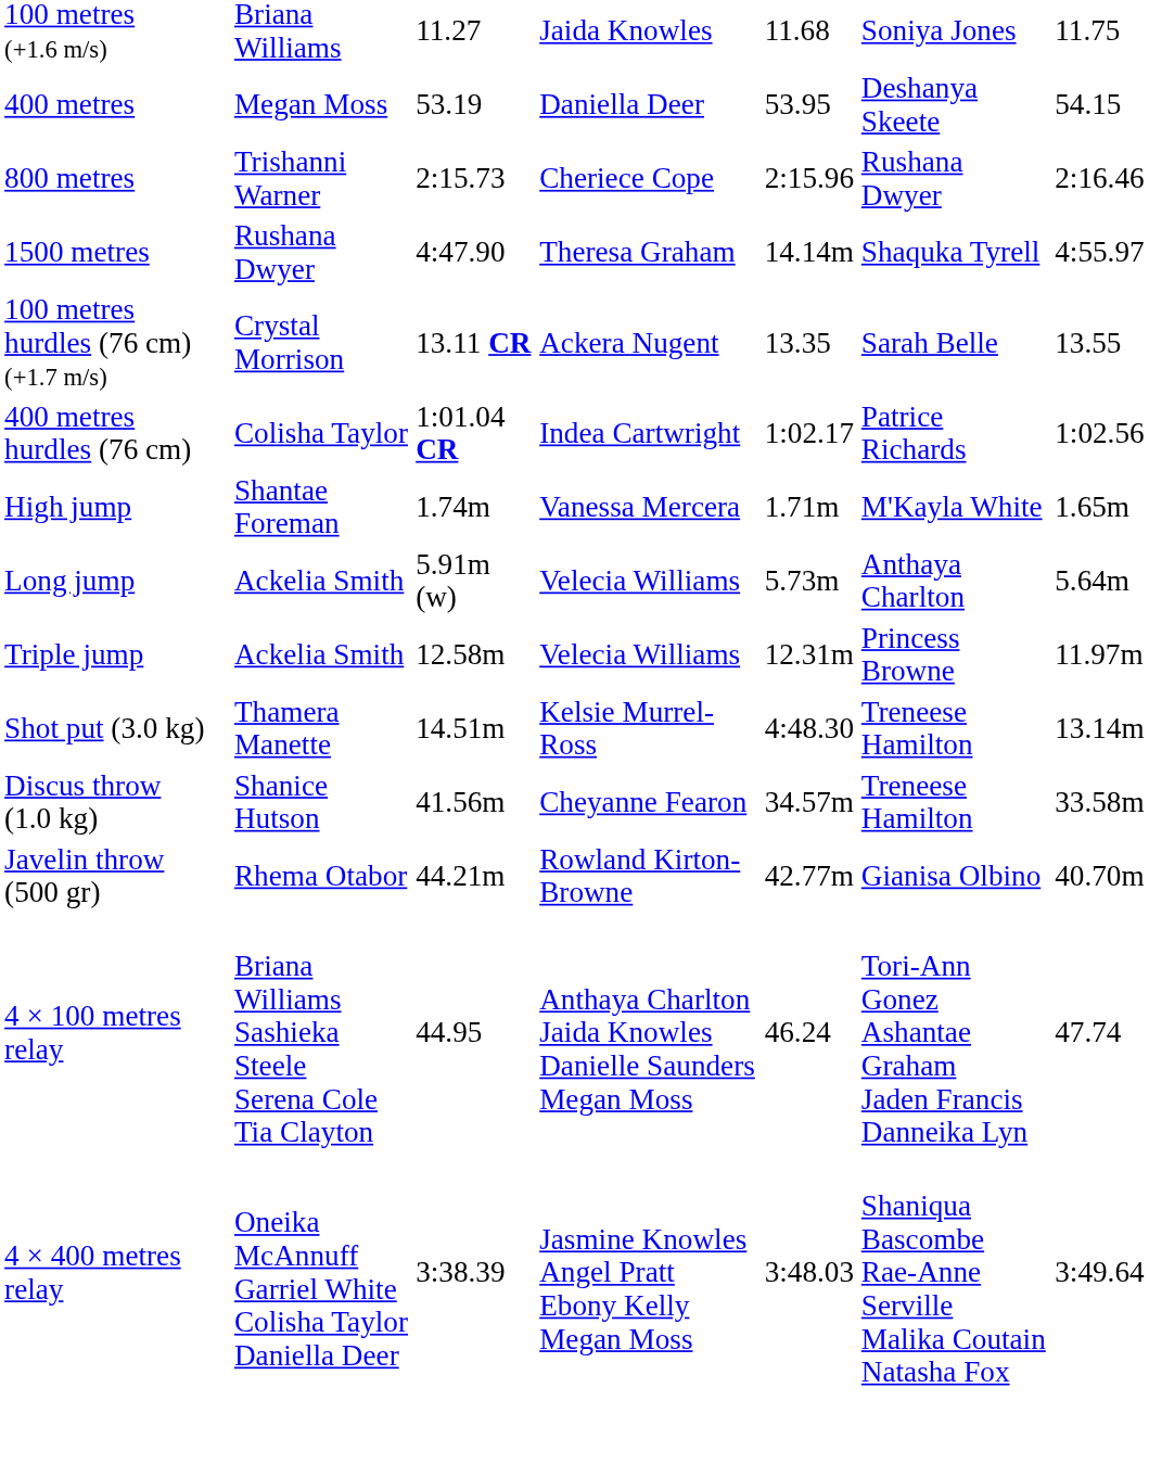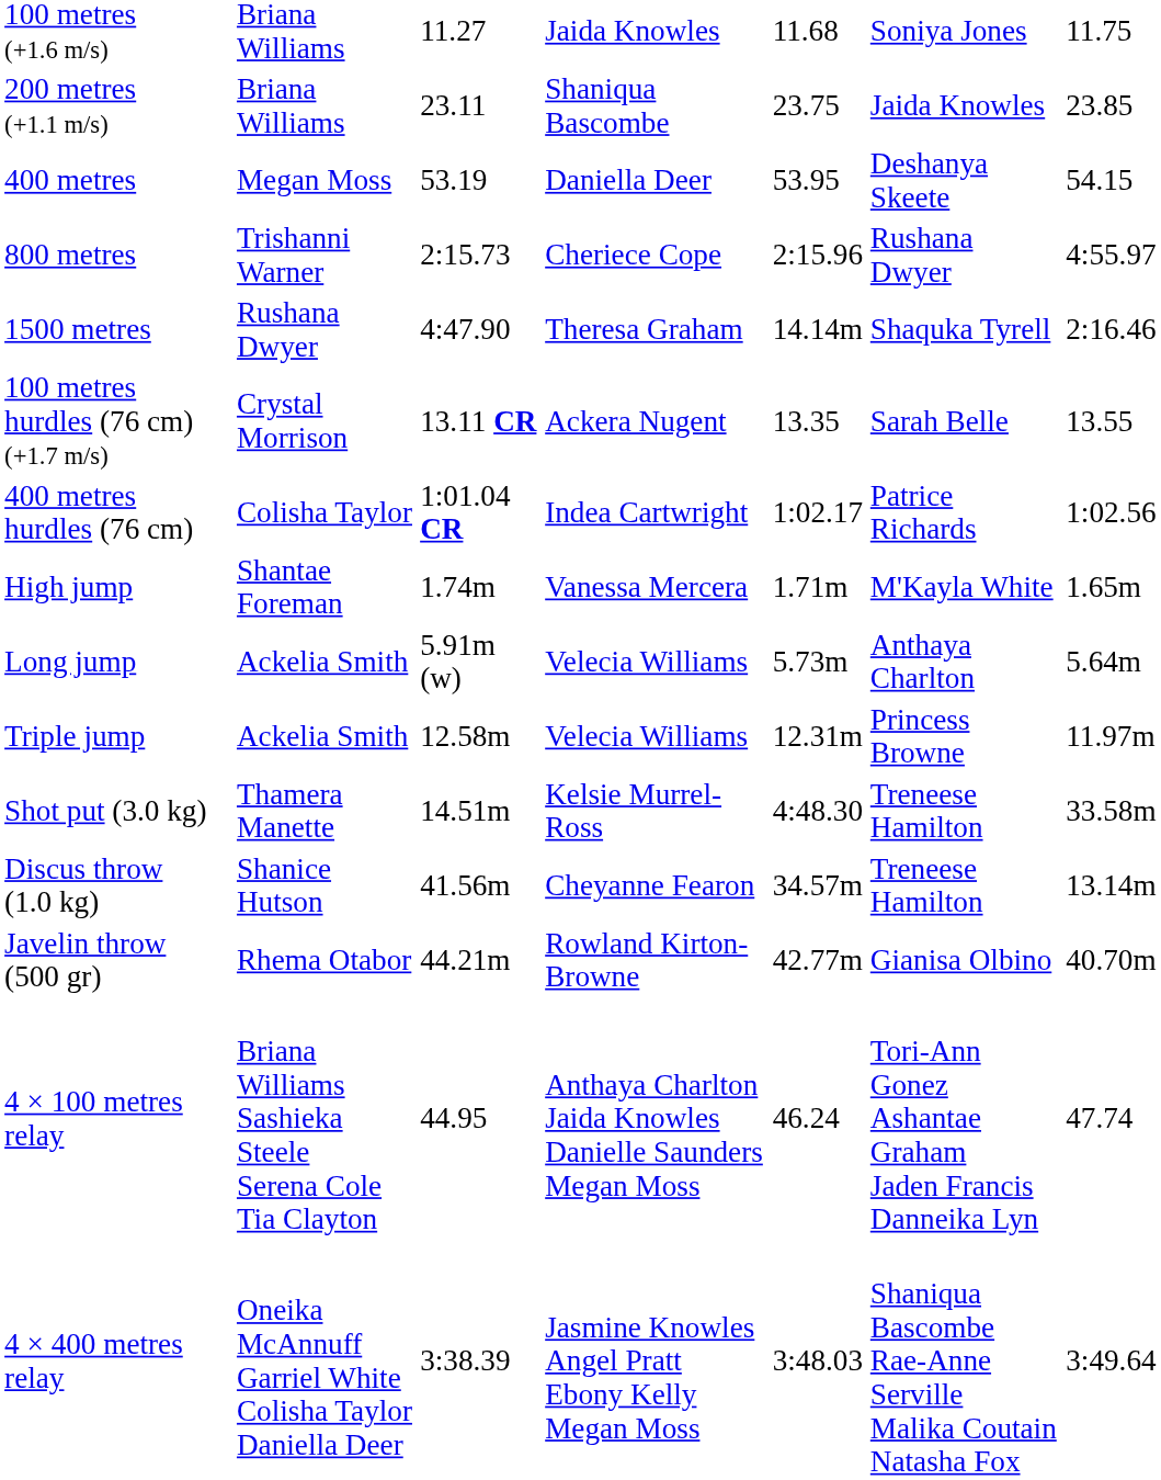+ row: 200 metres (+1.1 m/s) | Briana Williams | 23.11 | Shaniqua Bascombe | 23.75 | Jaida Knowles | 23.85
800 metres | column 7: 2:16.46 -> 4:55.97
1500 metres | column 7: 4:55.97 -> 2:16.46
Shot put (3.0 kg) | column 7: 13.14m -> 33.58m
Discus throw (1.0 kg) | column 7: 33.58m -> 13.14m
